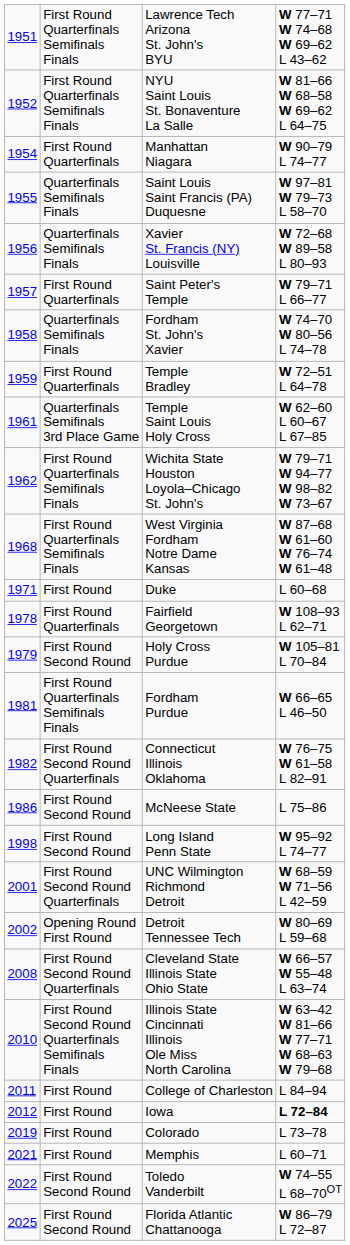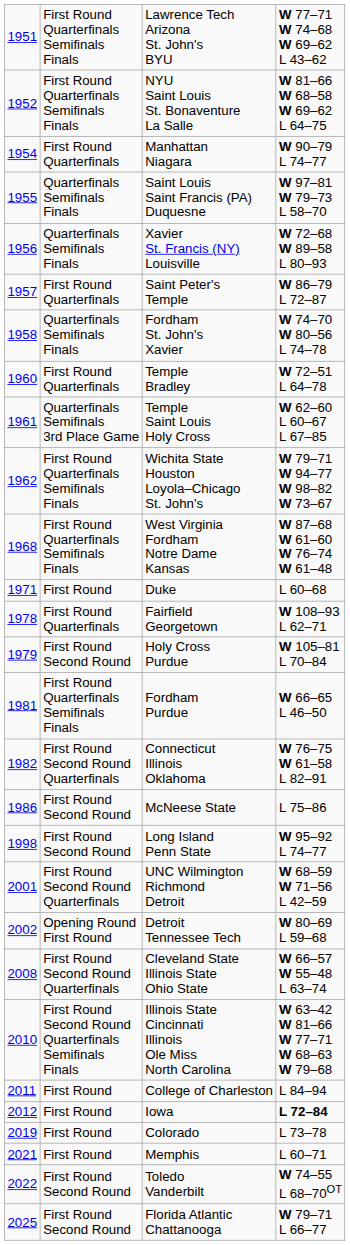Saint Peter's Temple | column 4: W 79–71 L 66–77 -> W 86–79 L 72–87
Temple Bradley | column 1: 1959 -> 1960
Florida Atlantic Chattanooga | column 4: W 86–79 L 72–87 -> W 79–71 L 66–77
